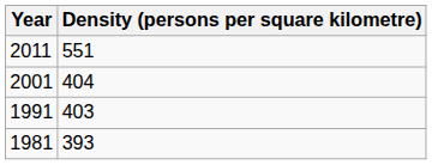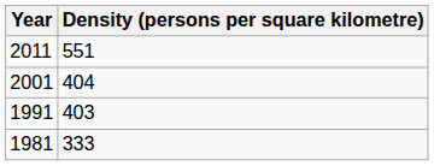1981 | Density (persons per square kilometre): 393 -> 333
